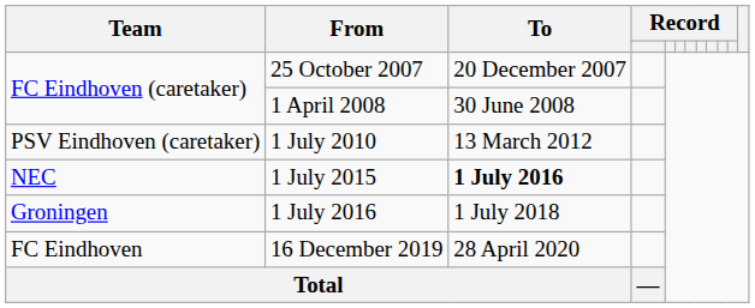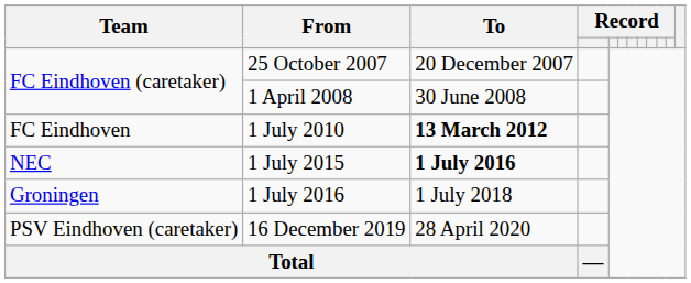1 July 2010 | Team: PSV Eindhoven (caretaker) -> FC Eindhoven
1 July 2010 | To: normal -> bold
16 December 2019 | Team: FC Eindhoven -> PSV Eindhoven (caretaker)
